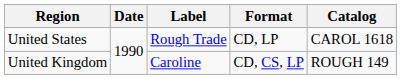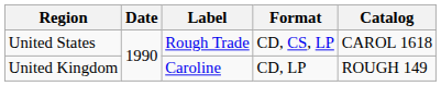United States | Format: CD, LP -> CD, CS, LP
United Kingdom | Format: CD, CS, LP -> CD, LP
